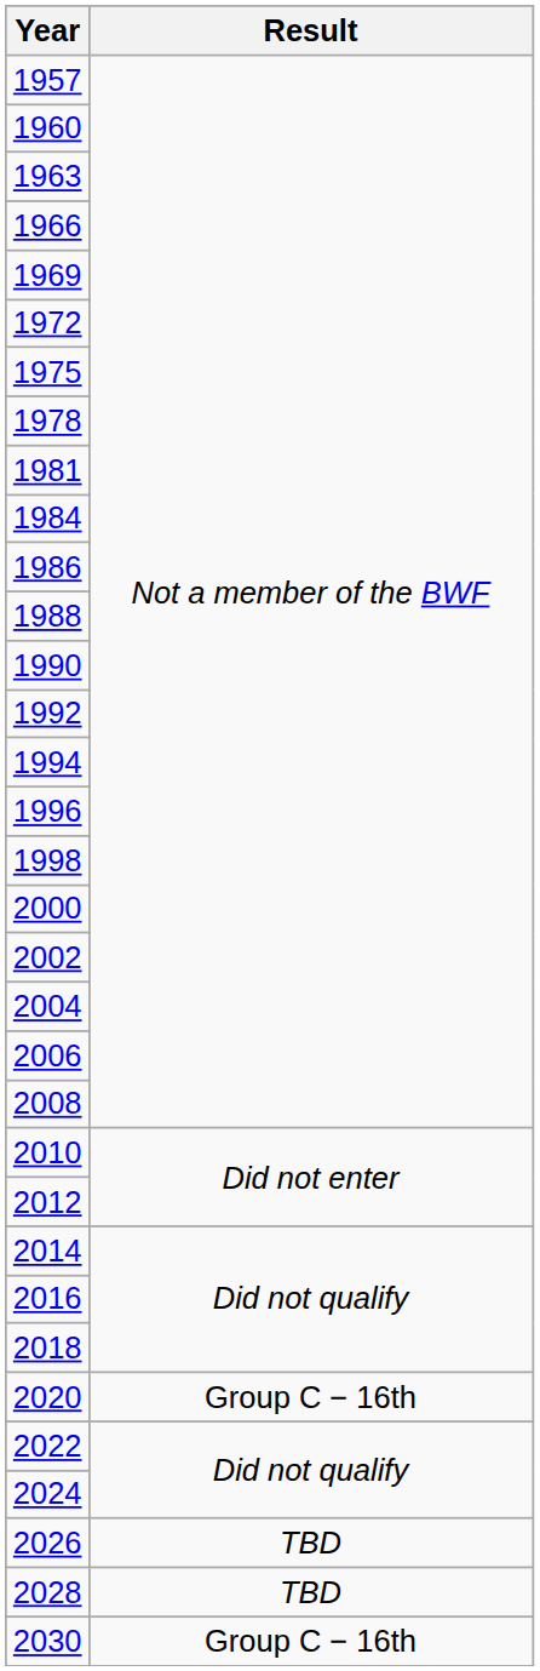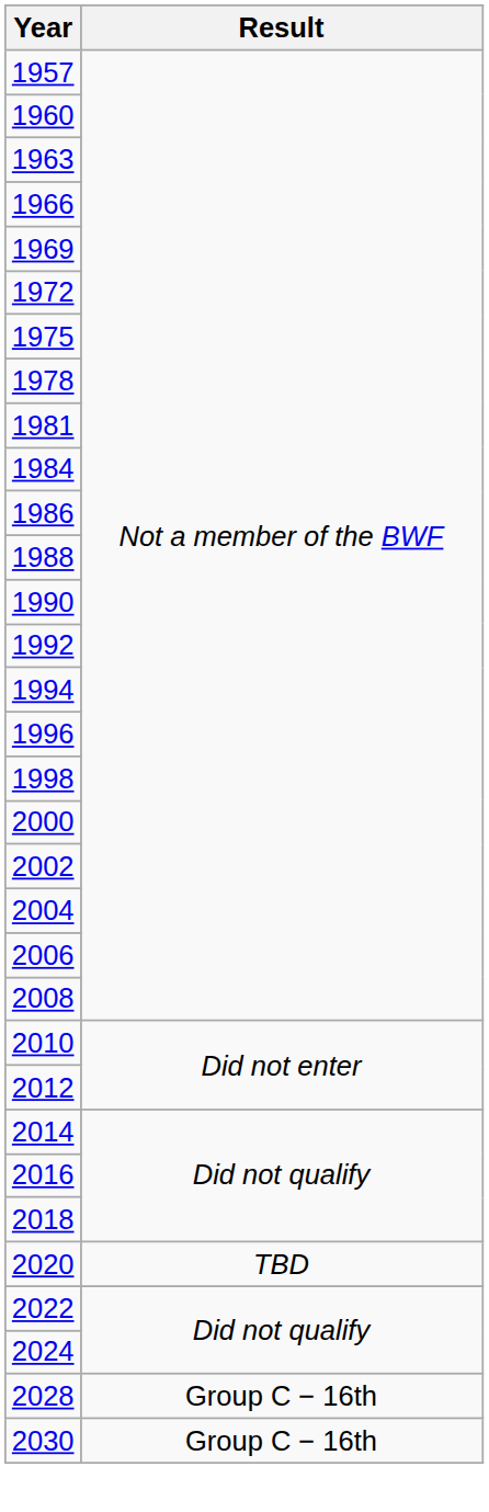2020 | Result: Group C − 16th -> TBD
- row: 2026 | TBD
2028 | Result: TBD -> Group C − 16th
